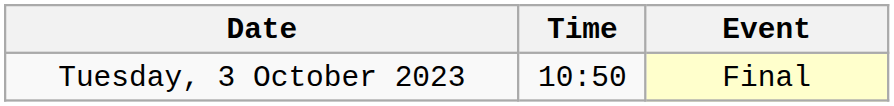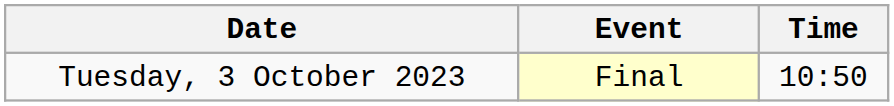columns swapped: Time <-> Event
